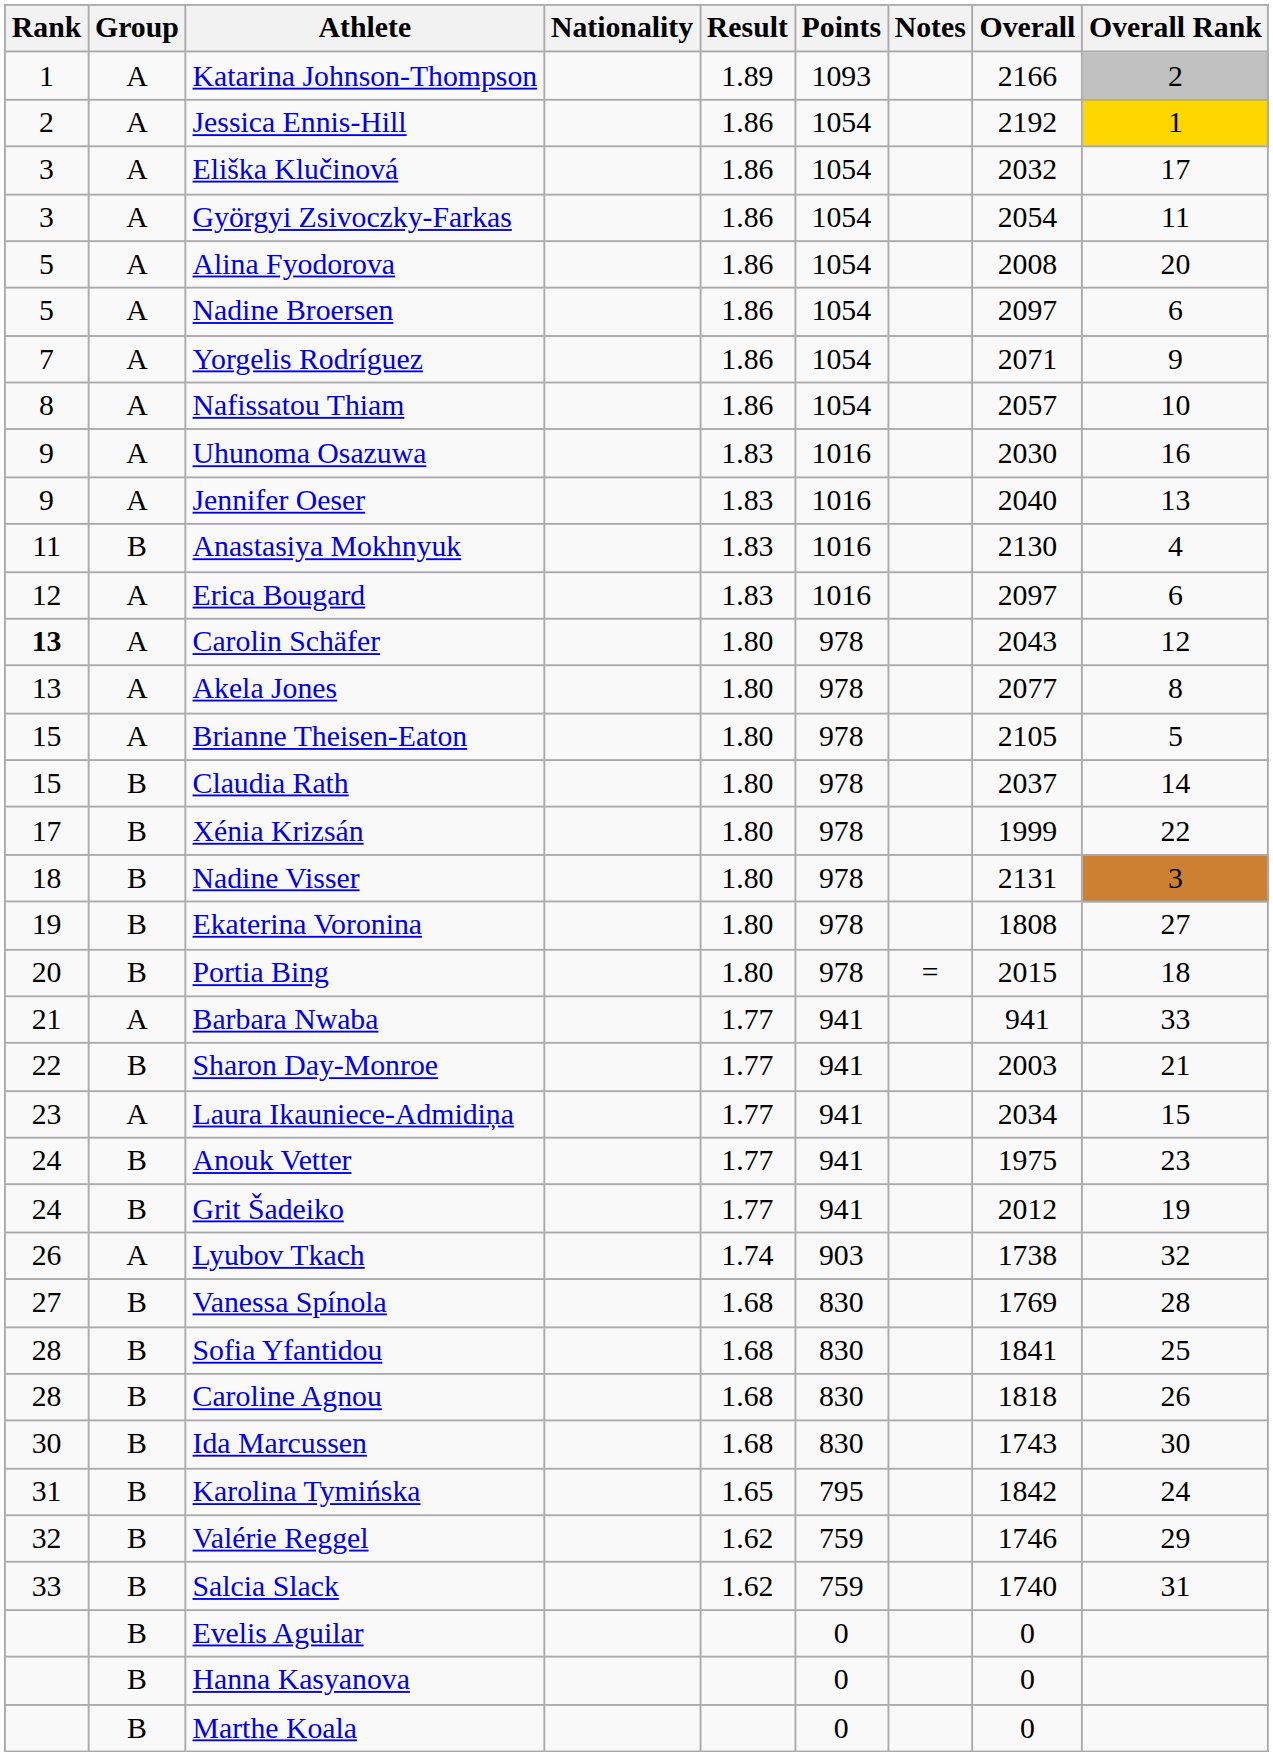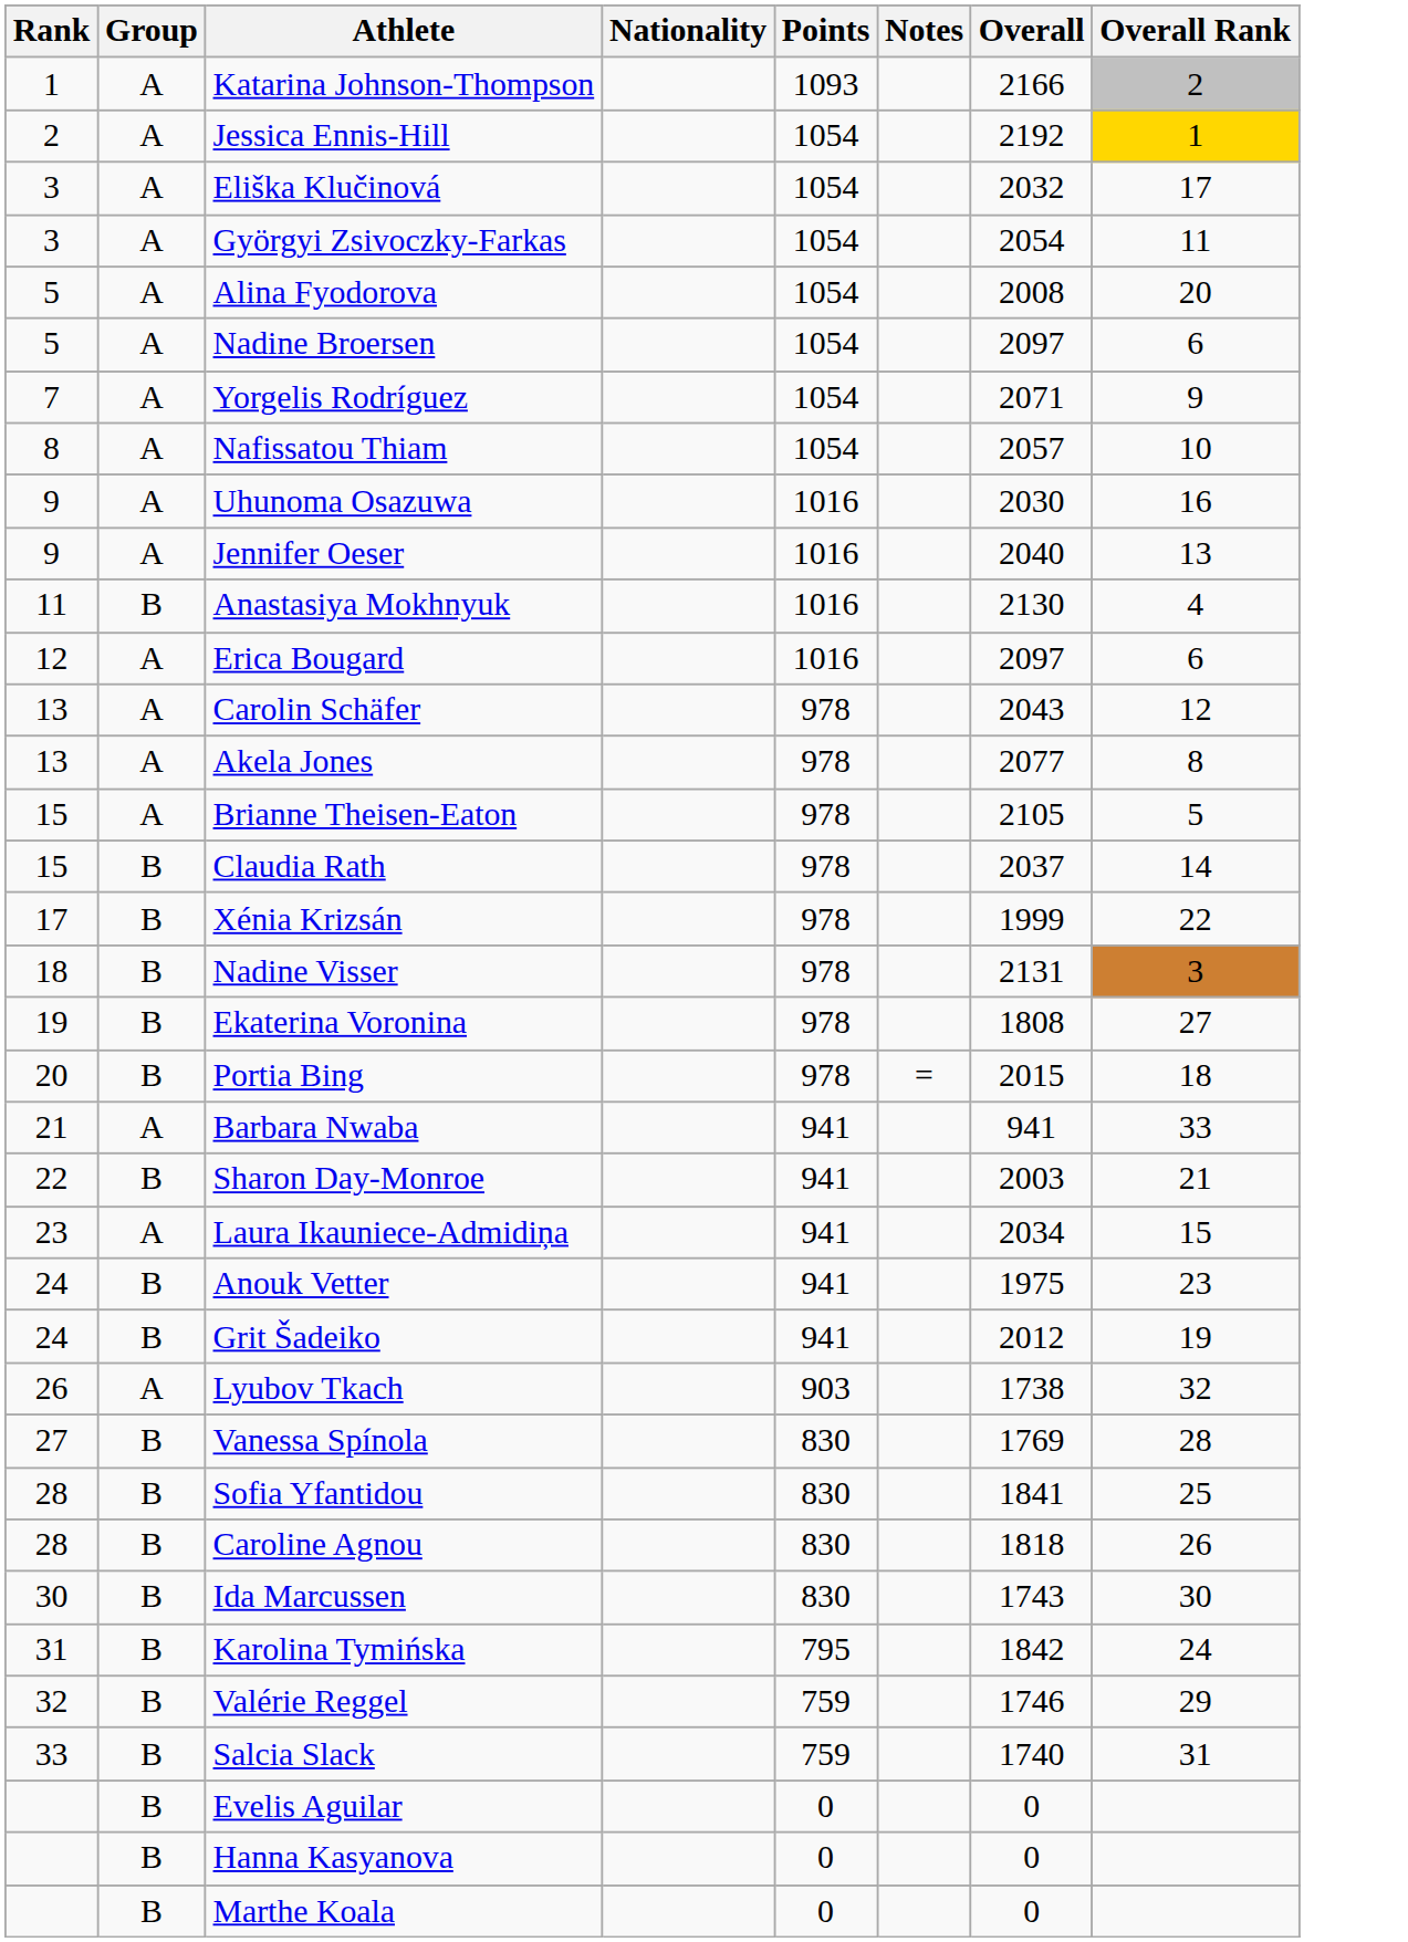- column: Result | 1.89 | 1.86 | 1.86 | 1.86 | 1.86 | 1.86 | 1.86 | 1.86 | 1.83 | 1.83 | 1.83 | 1.83 | 1.80 | 1.80 | 1.80 | 1.80 | 1.80 | 1.80 | 1.80 | 1.80 | 1.77 | 1.77 | 1.77 | 1.77 | 1.77 | 1.74 | 1.68 | 1.68 | 1.68 | 1.68 | 1.65 | 1.62 | 1.62
Carolin Schäfer | Rank: bold -> normal
